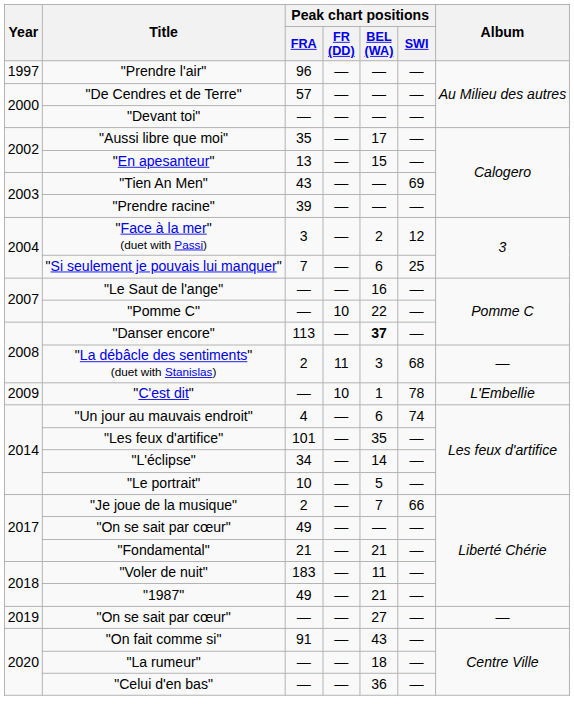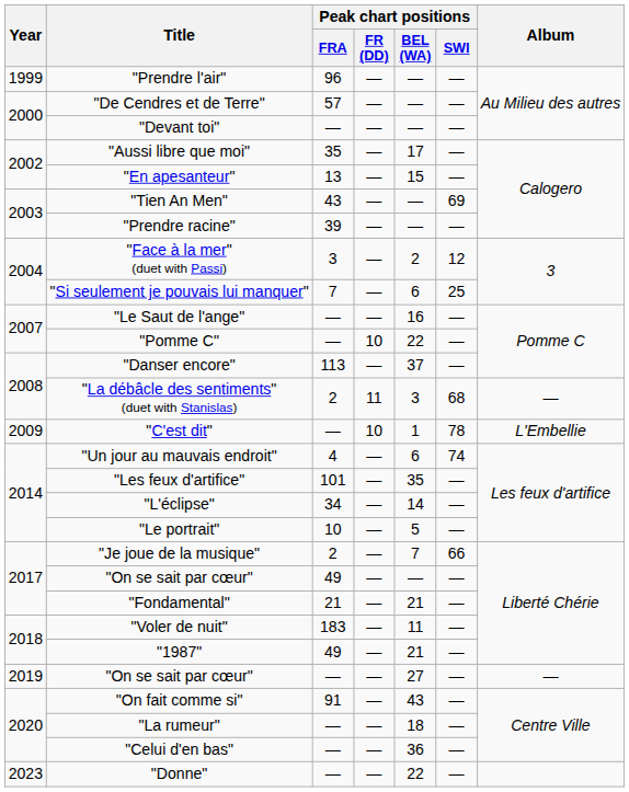"Prendre l'air" | Year: 1997 -> 1999
"Danser encore" | Peak chart positions / BEL (WA): bold -> normal
+ row: 2023 | "Donne" | — | — | 22 | —
